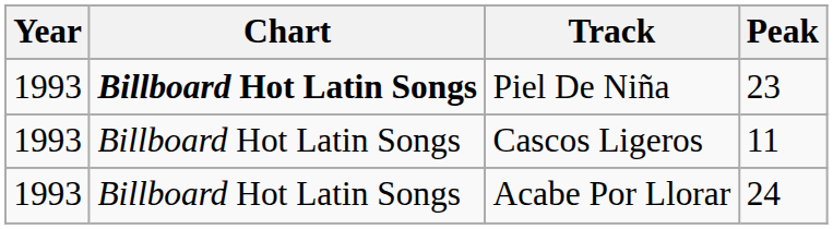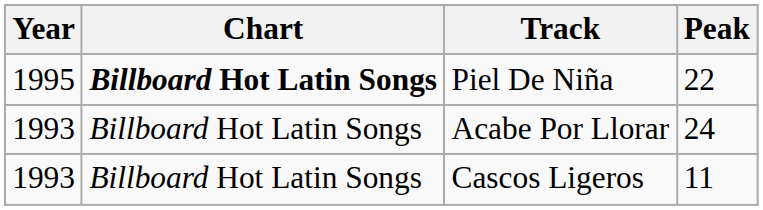Piel De Niña | Year: 1993 -> 1995
Piel De Niña | Peak: 23 -> 22
rows swapped: Cascos Ligeros <-> Acabe Por Llorar
